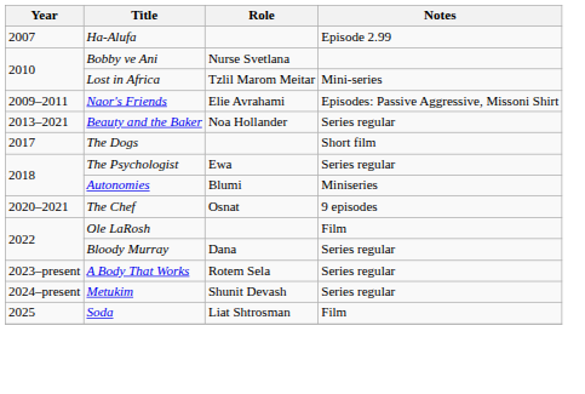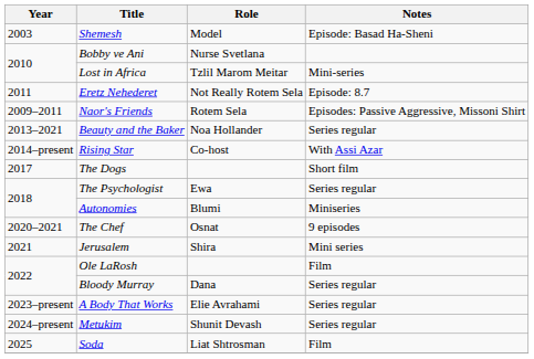+ row: 2003 | Shemesh | Model | Episode: Basad Ha-Sheni
- row: 2007 | Ha-Alufa | Episode 2.99
+ row: 2011 | Eretz Nehederet | Not Really Rotem Sela | Episode: 8.7
Naor's Friends | Role: Elie Avrahami -> Rotem Sela
+ row: 2014–present | Rising Star | Co-host | With Assi Azar
+ row: 2021 | Jerusalem | Shira | Mini series
A Body That Works | Role: Rotem Sela -> Elie Avrahami
